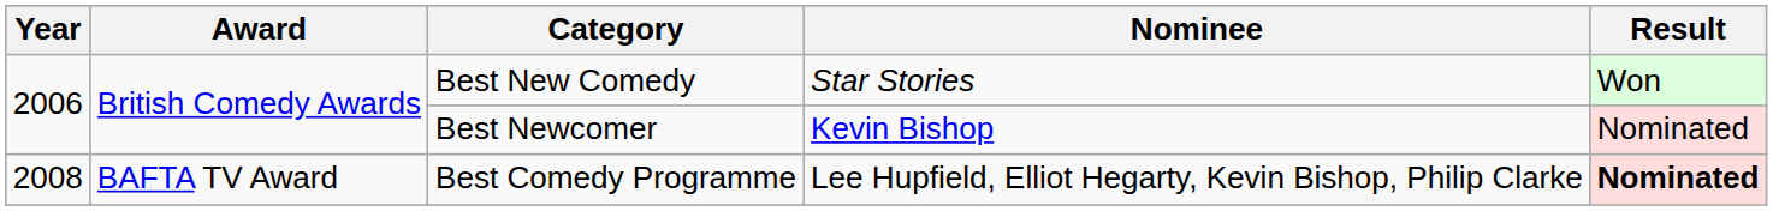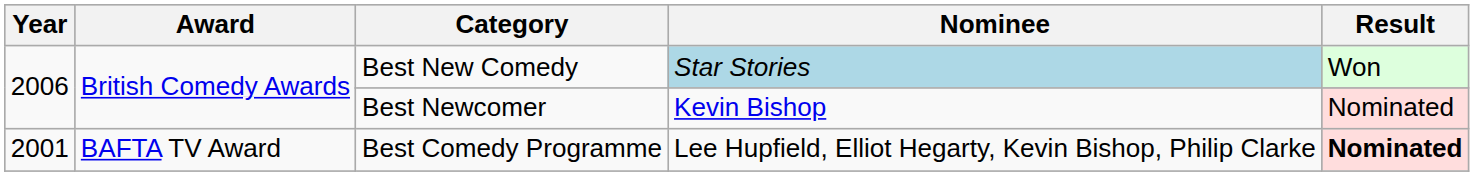Best New Comedy | Nominee: no background -> lightblue background
Best Comedy Programme | Year: 2008 -> 2001
